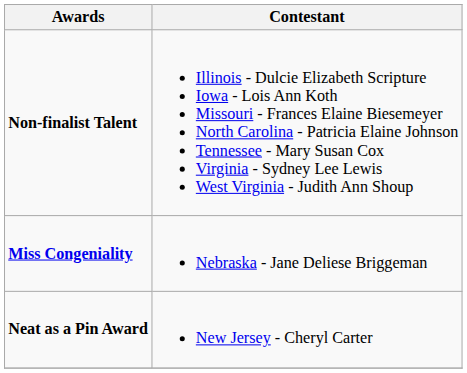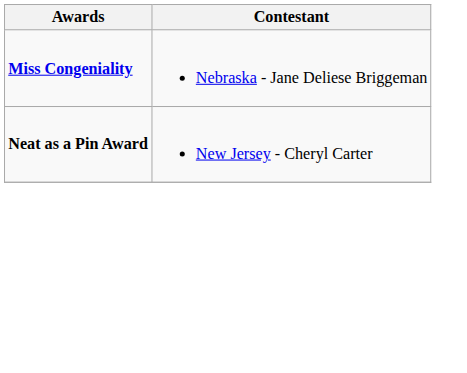- row: Non-finalist Talent | Illinois - Dulcie Elizabeth Scripture Iowa - Lois Ann Koth Missouri - Frances Elaine Biesemeyer North Carolina - Patricia Elaine Johnson Tennessee - Mary Susan Cox Virginia - Sydney Lee Lewis West Virginia - Judith Ann Shoup
